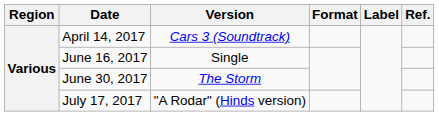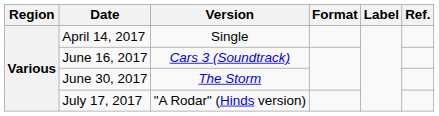April 14, 2017 | Version: Cars 3 (Soundtrack) -> Single
June 16, 2017 | Version: Single -> Cars 3 (Soundtrack)
